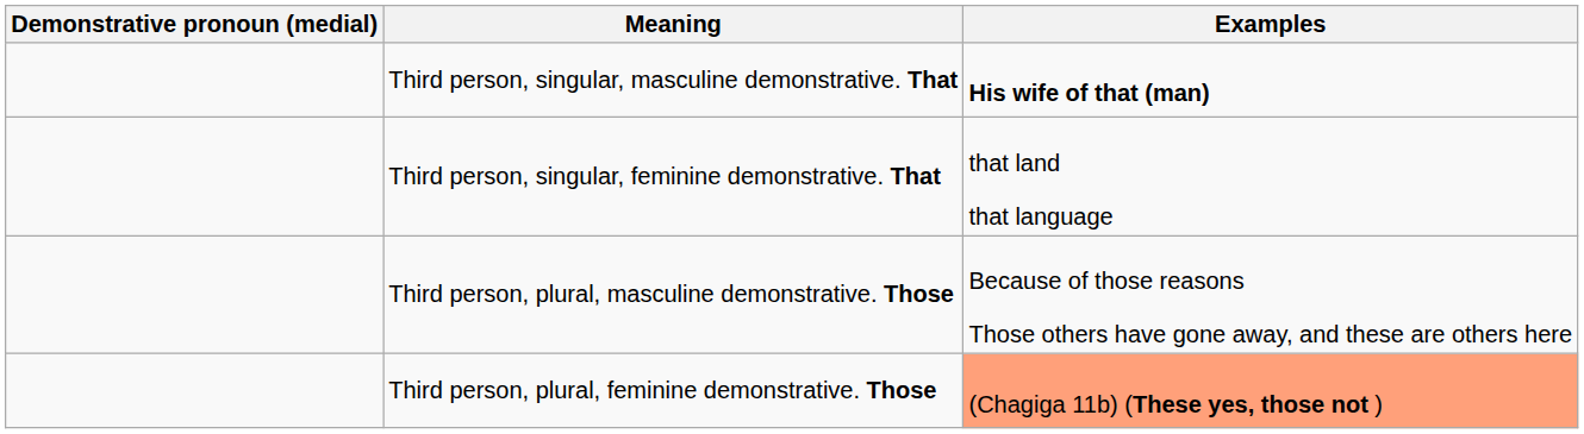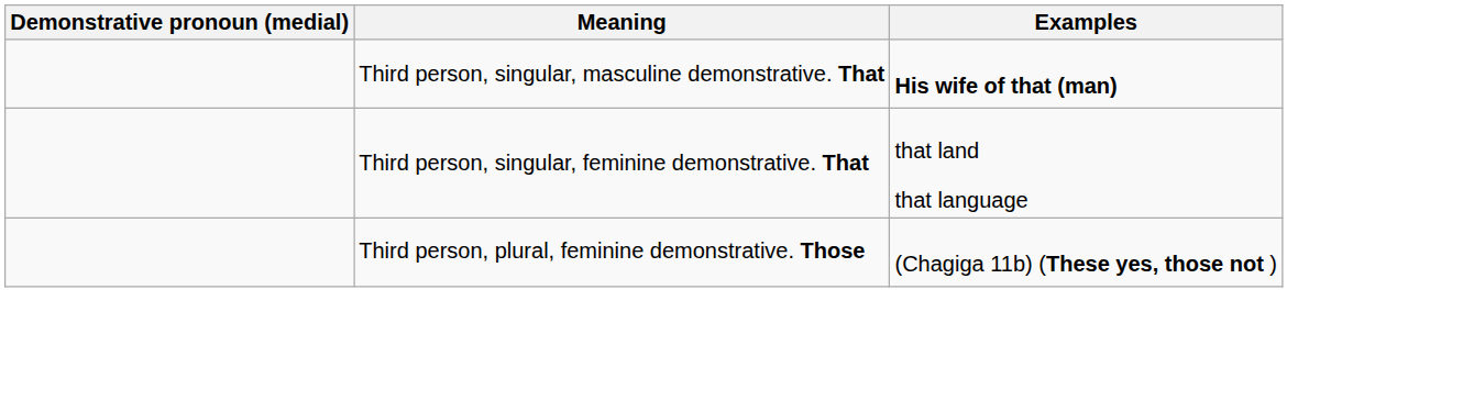- row: Third person, plural, masculine demonstrative. Those | Because of those reasons Those others have gone away, and these are others here
Third person, plural, feminine demonstrative. Those | Examples: lightsalmon background -> no background
